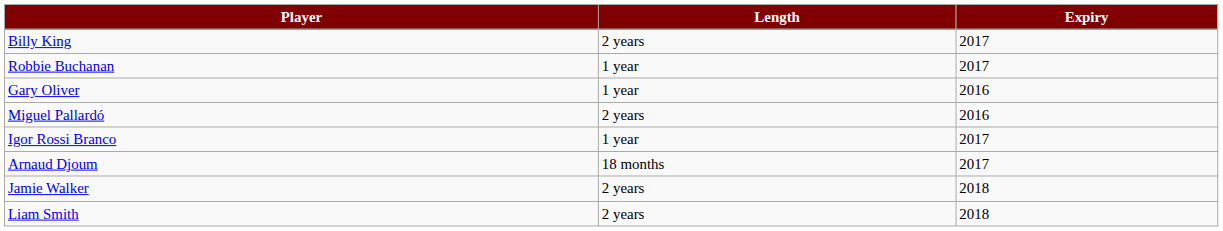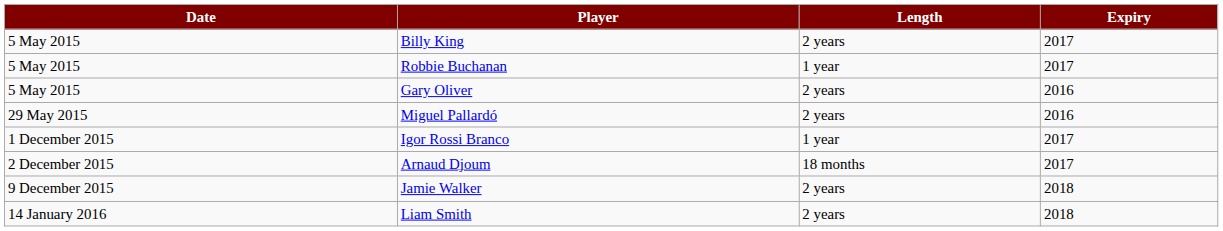+ column: Date | 5 May 2015 | 5 May 2015 | 5 May 2015 | 29 May 2015 | 1 December 2015 | 2 December 2015 | 9 December 2015 | 14 January 2016
Gary Oliver | Length: 1 year -> 2 years
